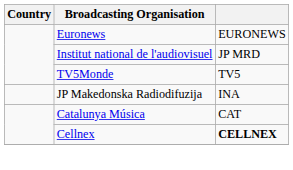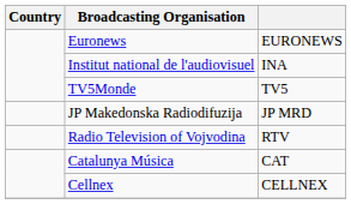Institut national de l'audiovisuel | column 3: JP MRD -> INA
JP Makedonska Radiodifuzija | column 3: INA -> JP MRD
+ row: Radio Television of Vojvodina | RTV
Cellnex | column 3: bold -> normal
